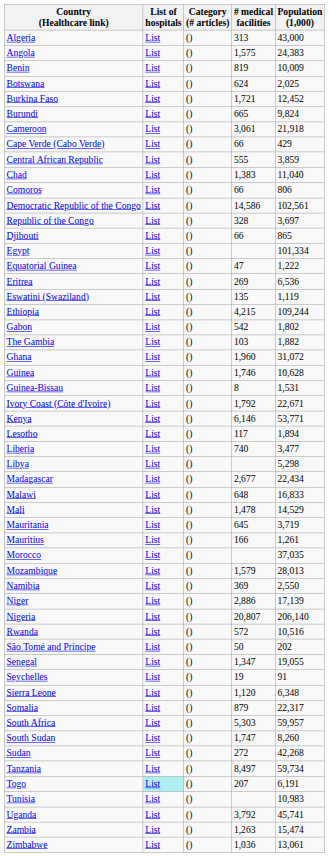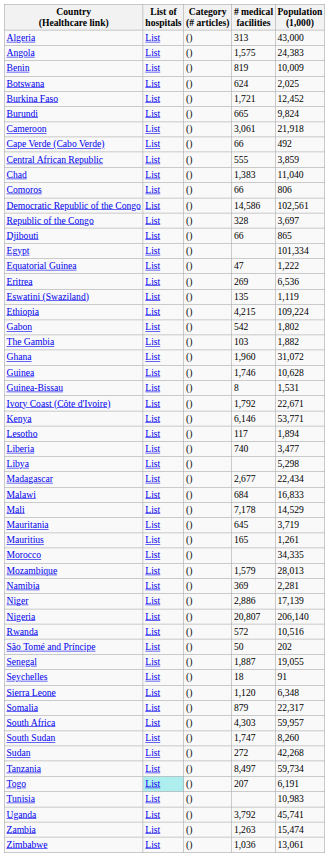Cape Verde (Cabo Verde) | Population (1,000): 429 -> 492
Ethiopia | Population (1,000): 109,244 -> 109,224
Malawi | # medical facilities: 648 -> 684
Mali | # medical facilities: 1,478 -> 7,178
Mauritius | # medical facilities: 166 -> 165
Morocco | Population (1,000): 37,035 -> 34,335
Namibia | Population (1,000): 2,550 -> 2,281
Senegal | # medical facilities: 1,347 -> 1,887
Seychelles | # medical facilities: 19 -> 18
South Africa | # medical facilities: 5,303 -> 4,303
